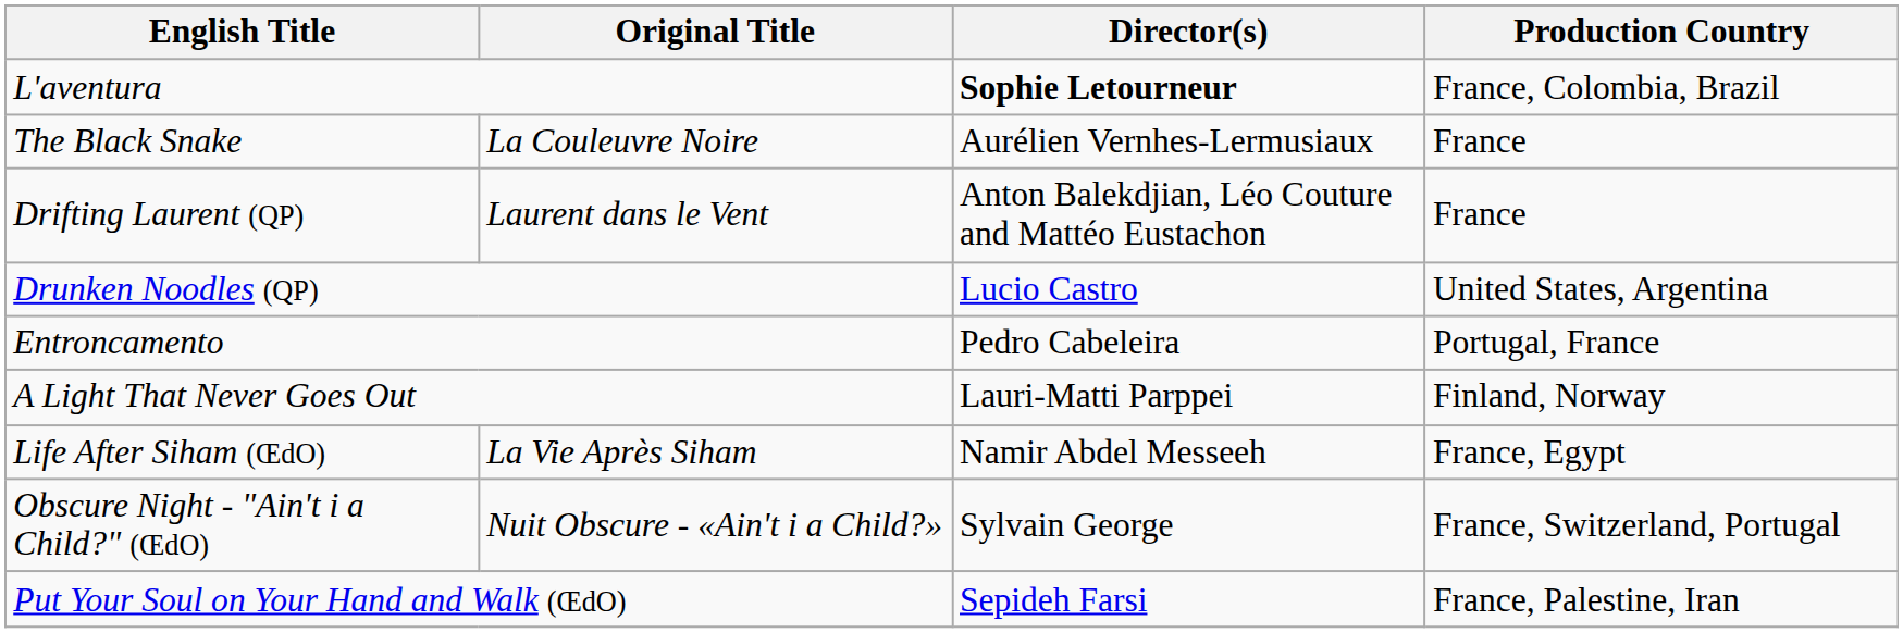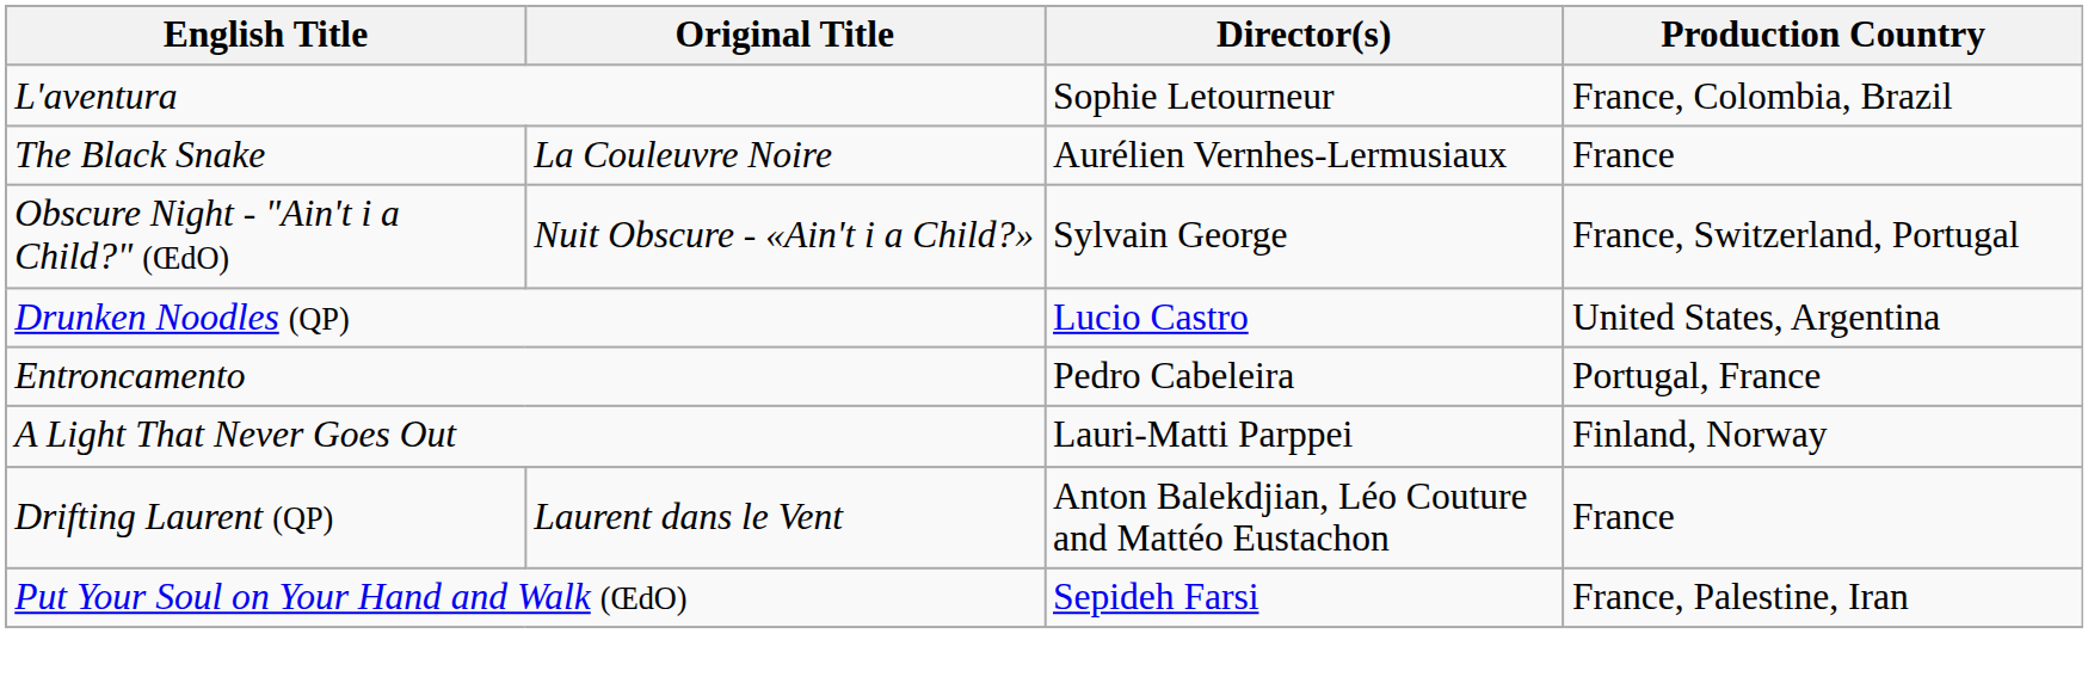L'aventura | Director(s): bold -> normal
rows swapped: Drifting Laurent (QP) <-> Obscure Night - "Ain't i a Child?" (ŒdO)
- row: Life After Siham (ŒdO) | La Vie Après Siham | Namir Abdel Messeeh | France, Egypt
